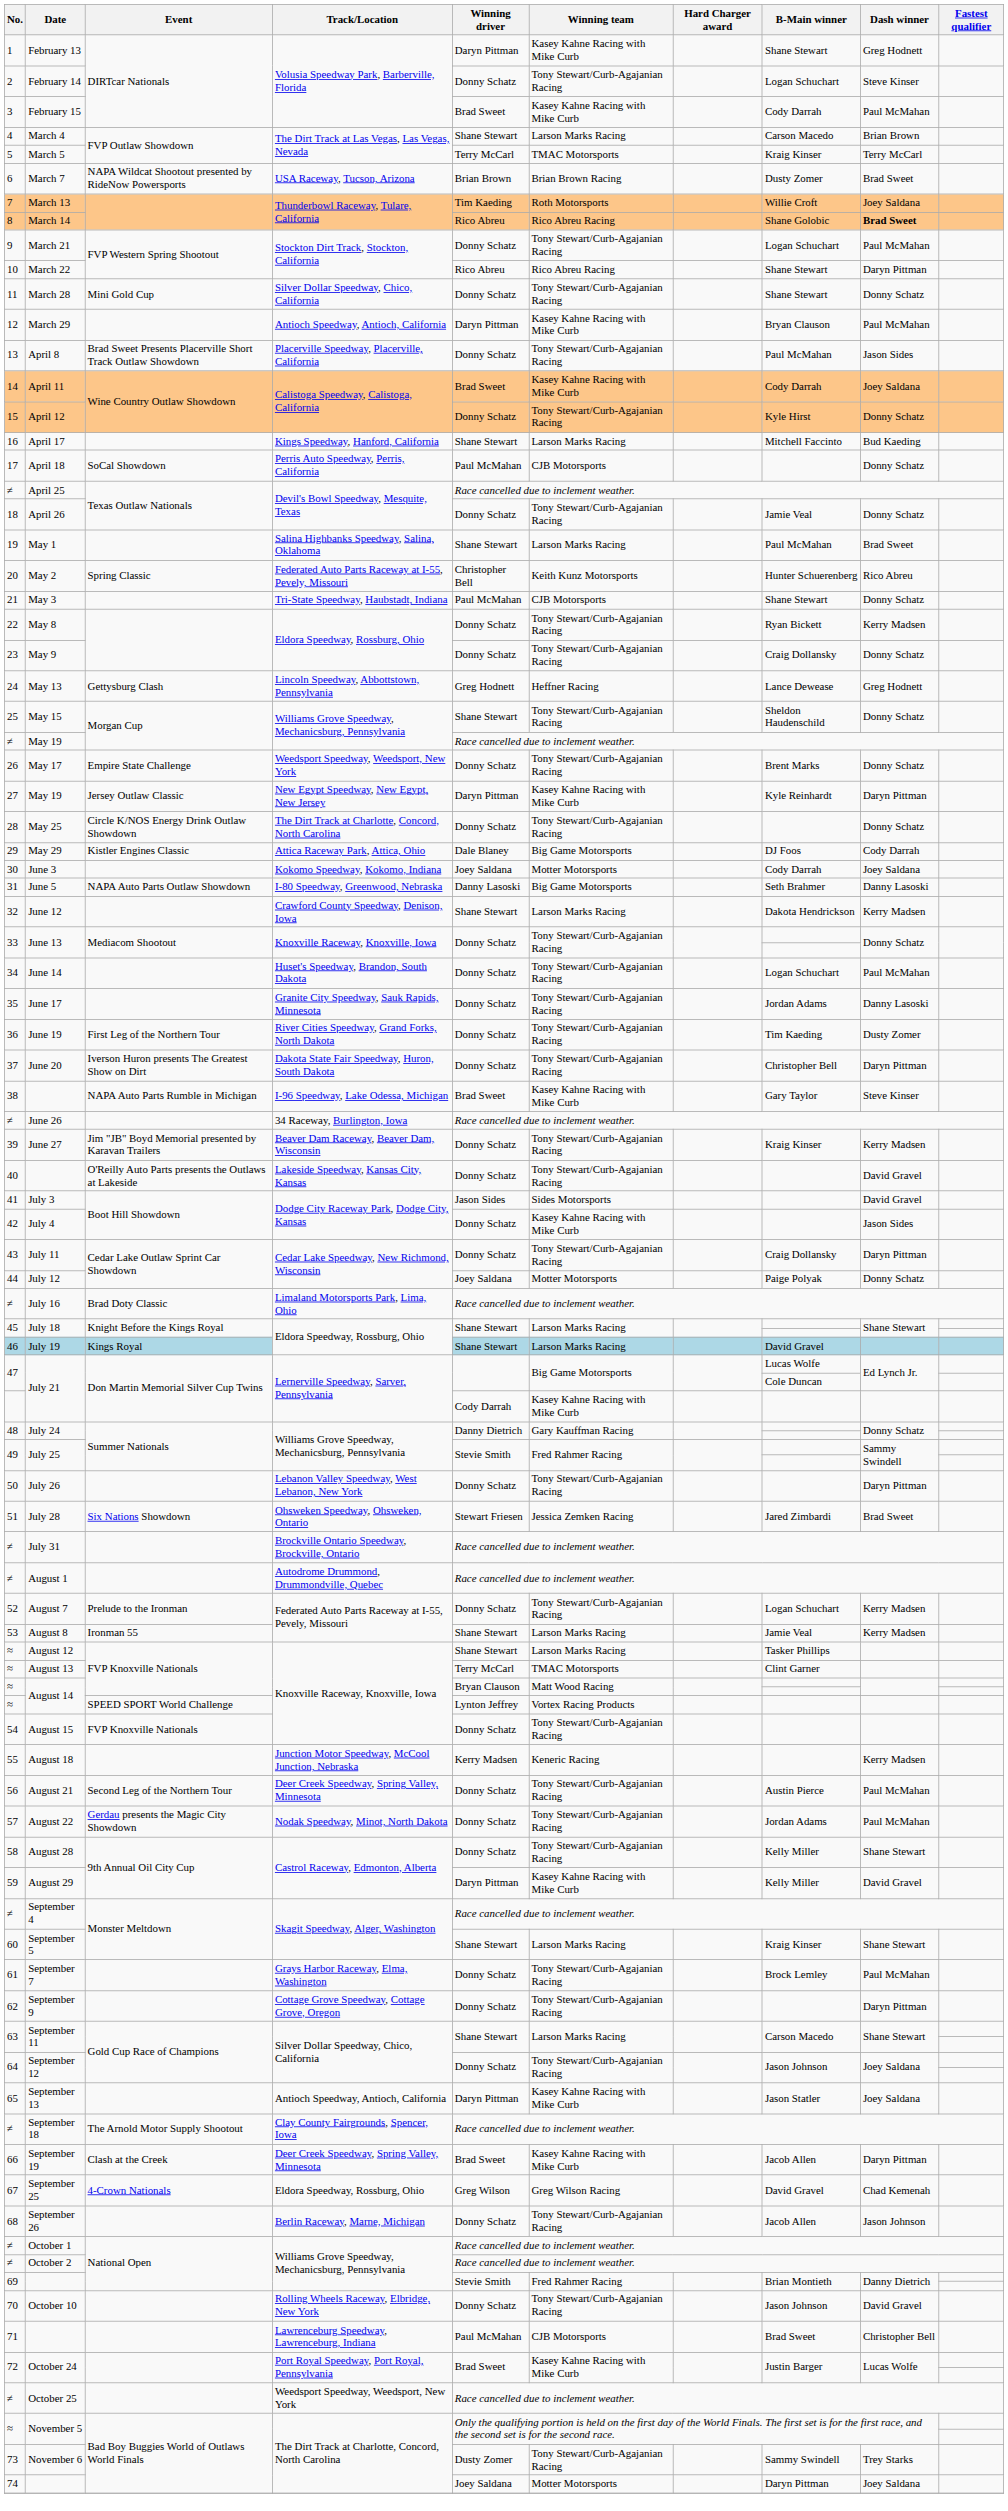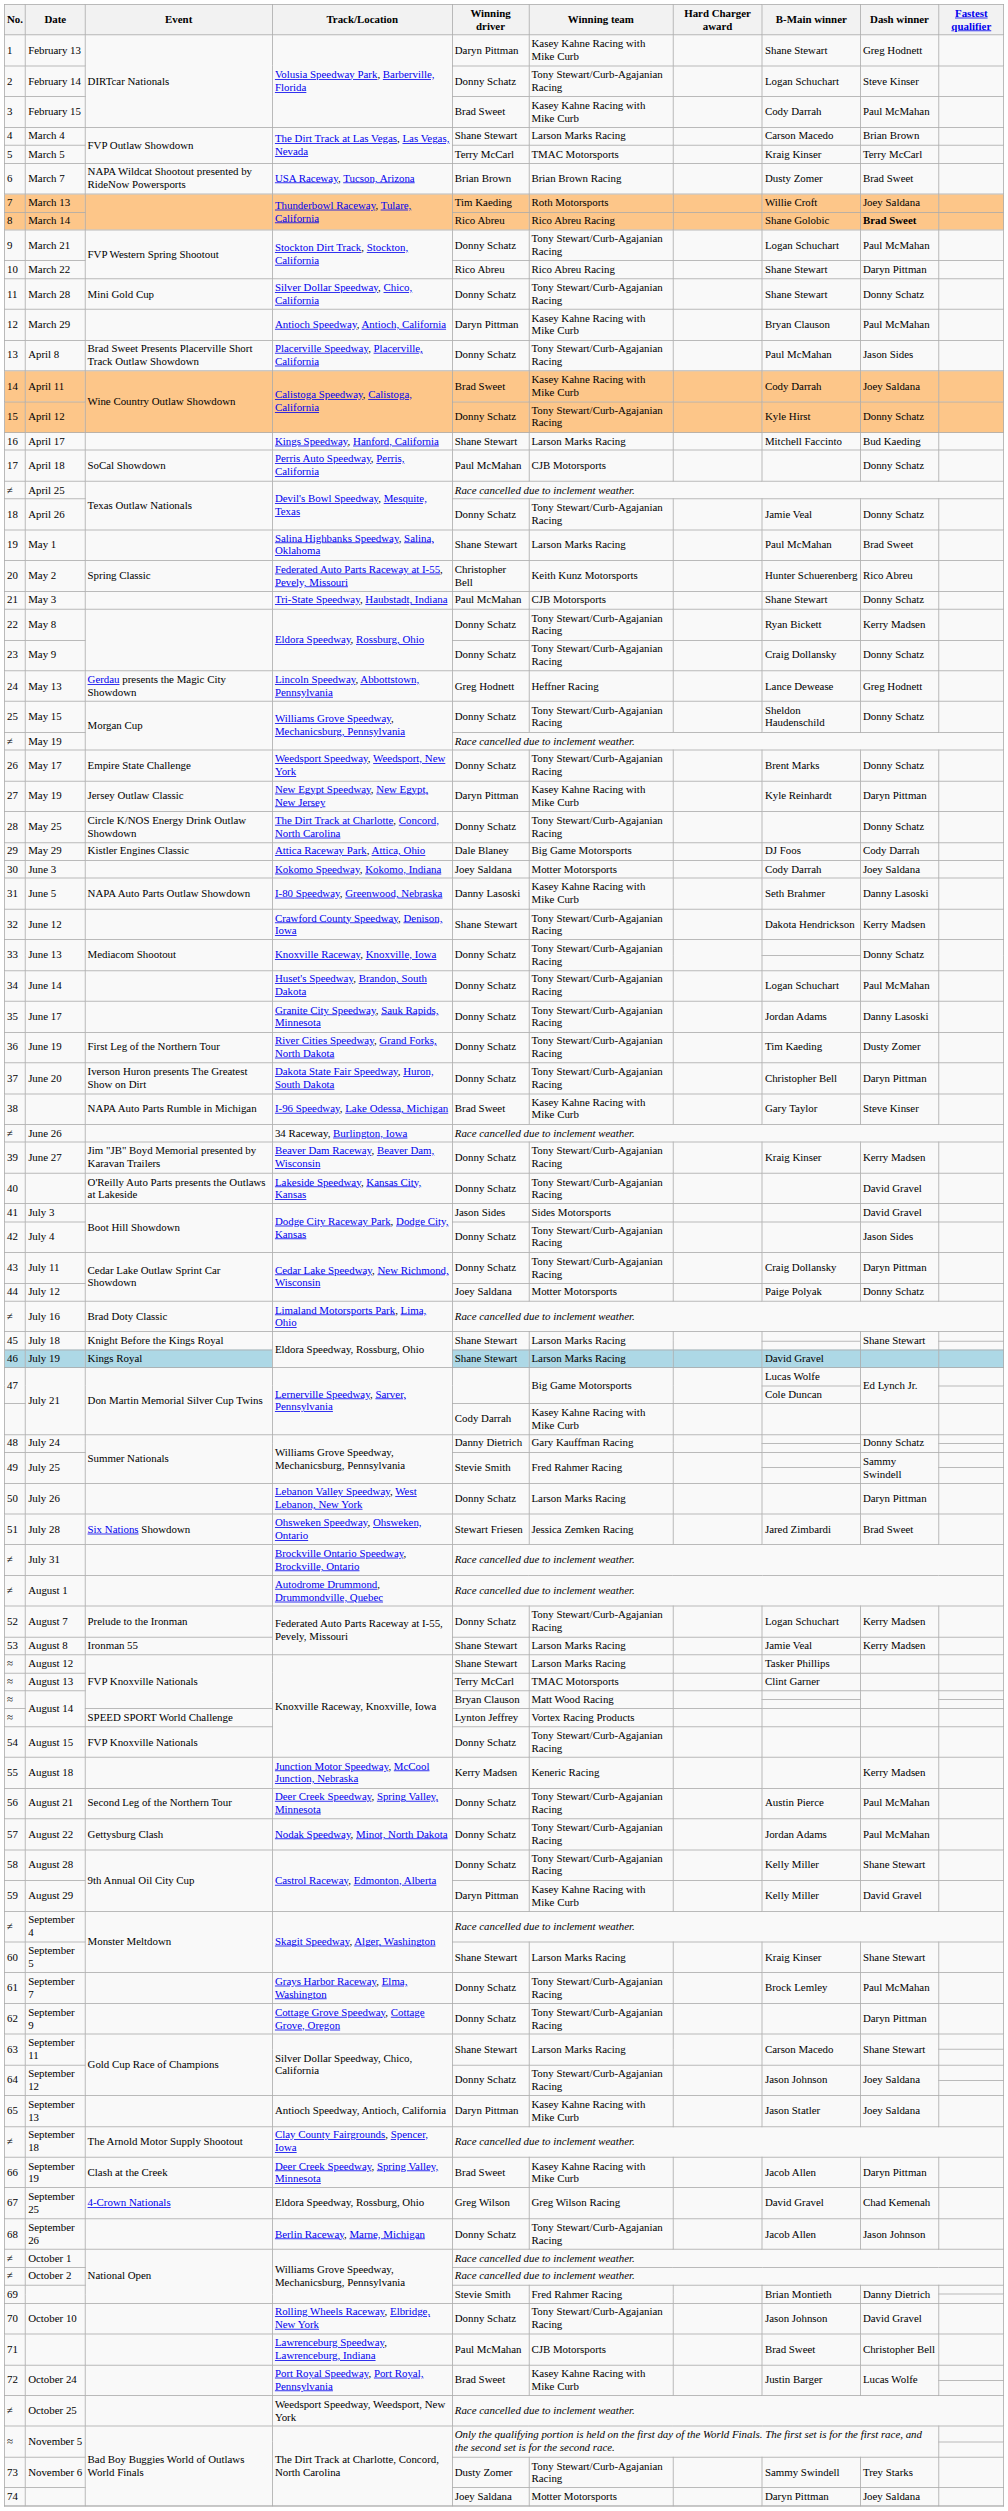May 13 | Event: Gettysburg Clash -> Gerdau presents the Magic City Showdown
May 15 | Winning driver: Shane Stewart -> Donny Schatz
June 5 | Winning team: Big Game Motorsports -> Kasey Kahne Racing with Mike Curb
June 12 | Winning team: Larson Marks Racing -> Tony Stewart/Curb-Agajanian Racing
July 4 | Winning team: Kasey Kahne Racing with Mike Curb -> Tony Stewart/Curb-Agajanian Racing
July 26 | Winning team: Tony Stewart/Curb-Agajanian Racing -> Larson Marks Racing
August 22 | Event: Gerdau presents the Magic City Showdown -> Gettysburg Clash
